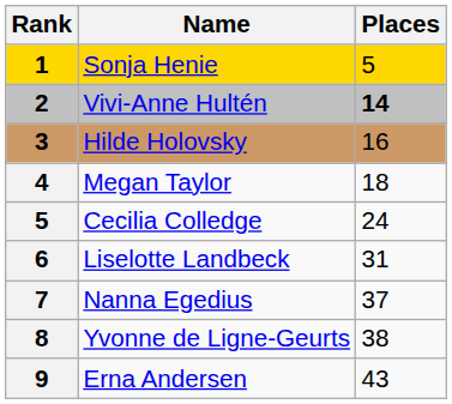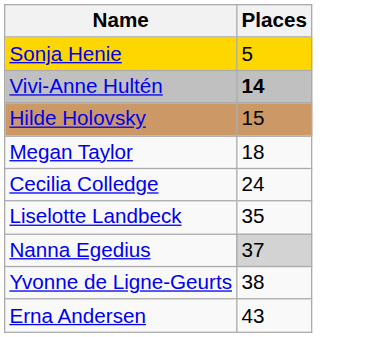- column: Rank | 1 | 2 | 3 | 4 | 5 | 6 | 7 | 8 | 9
Hilde Holovsky | Places: 16 -> 15
Liselotte Landbeck | Places: 31 -> 35
Nanna Egedius | Places: no background -> lightgrey background
